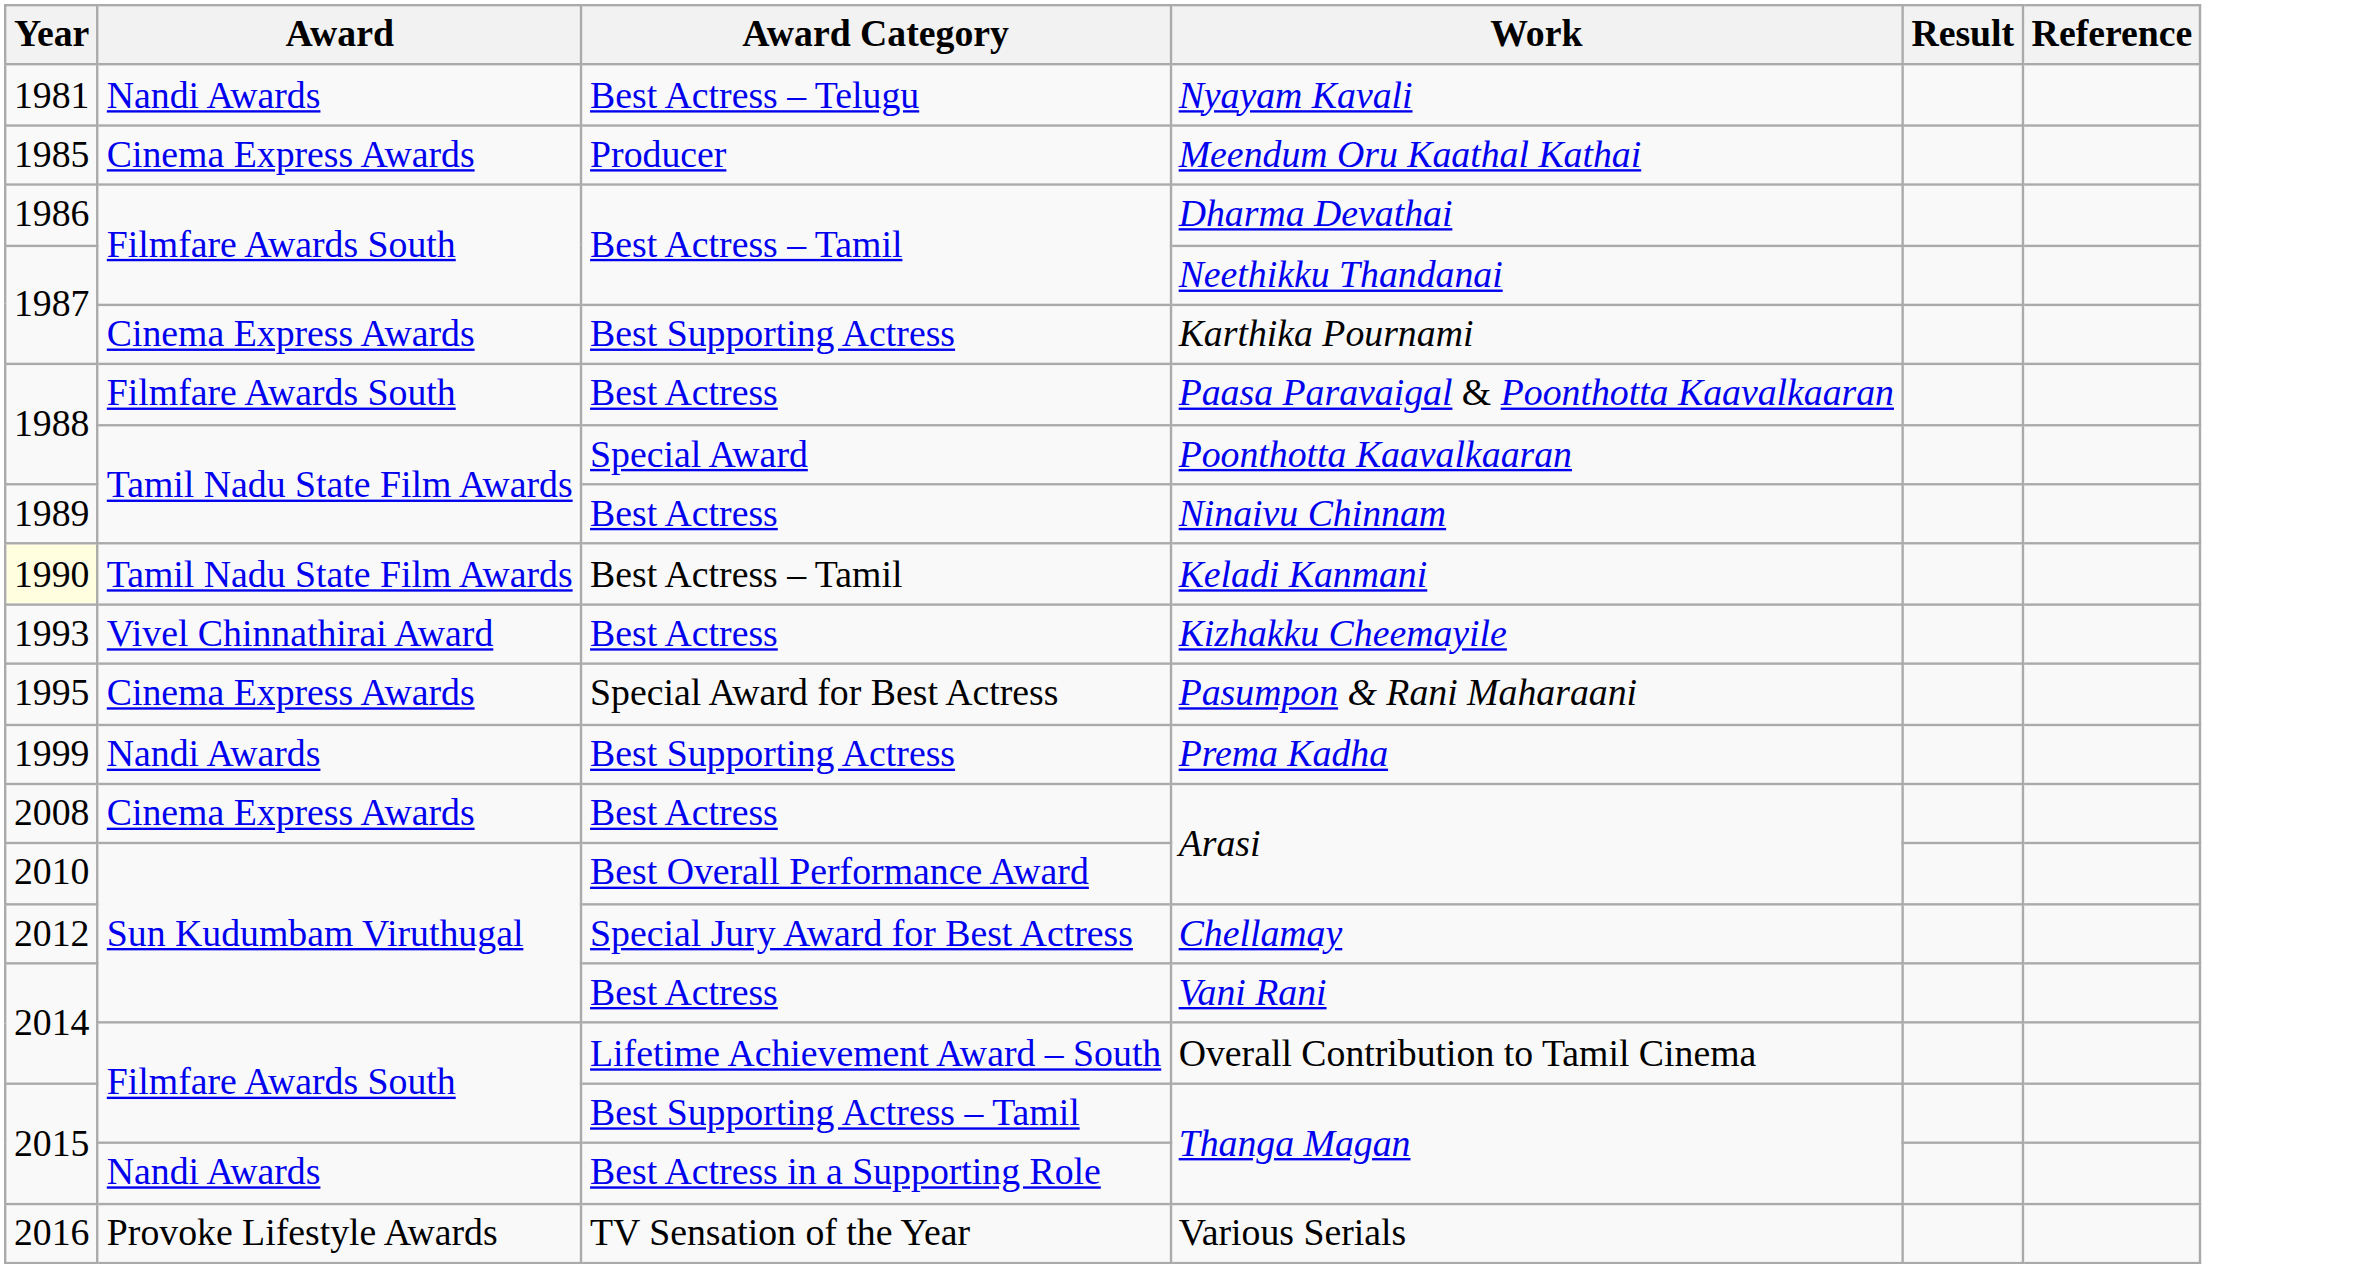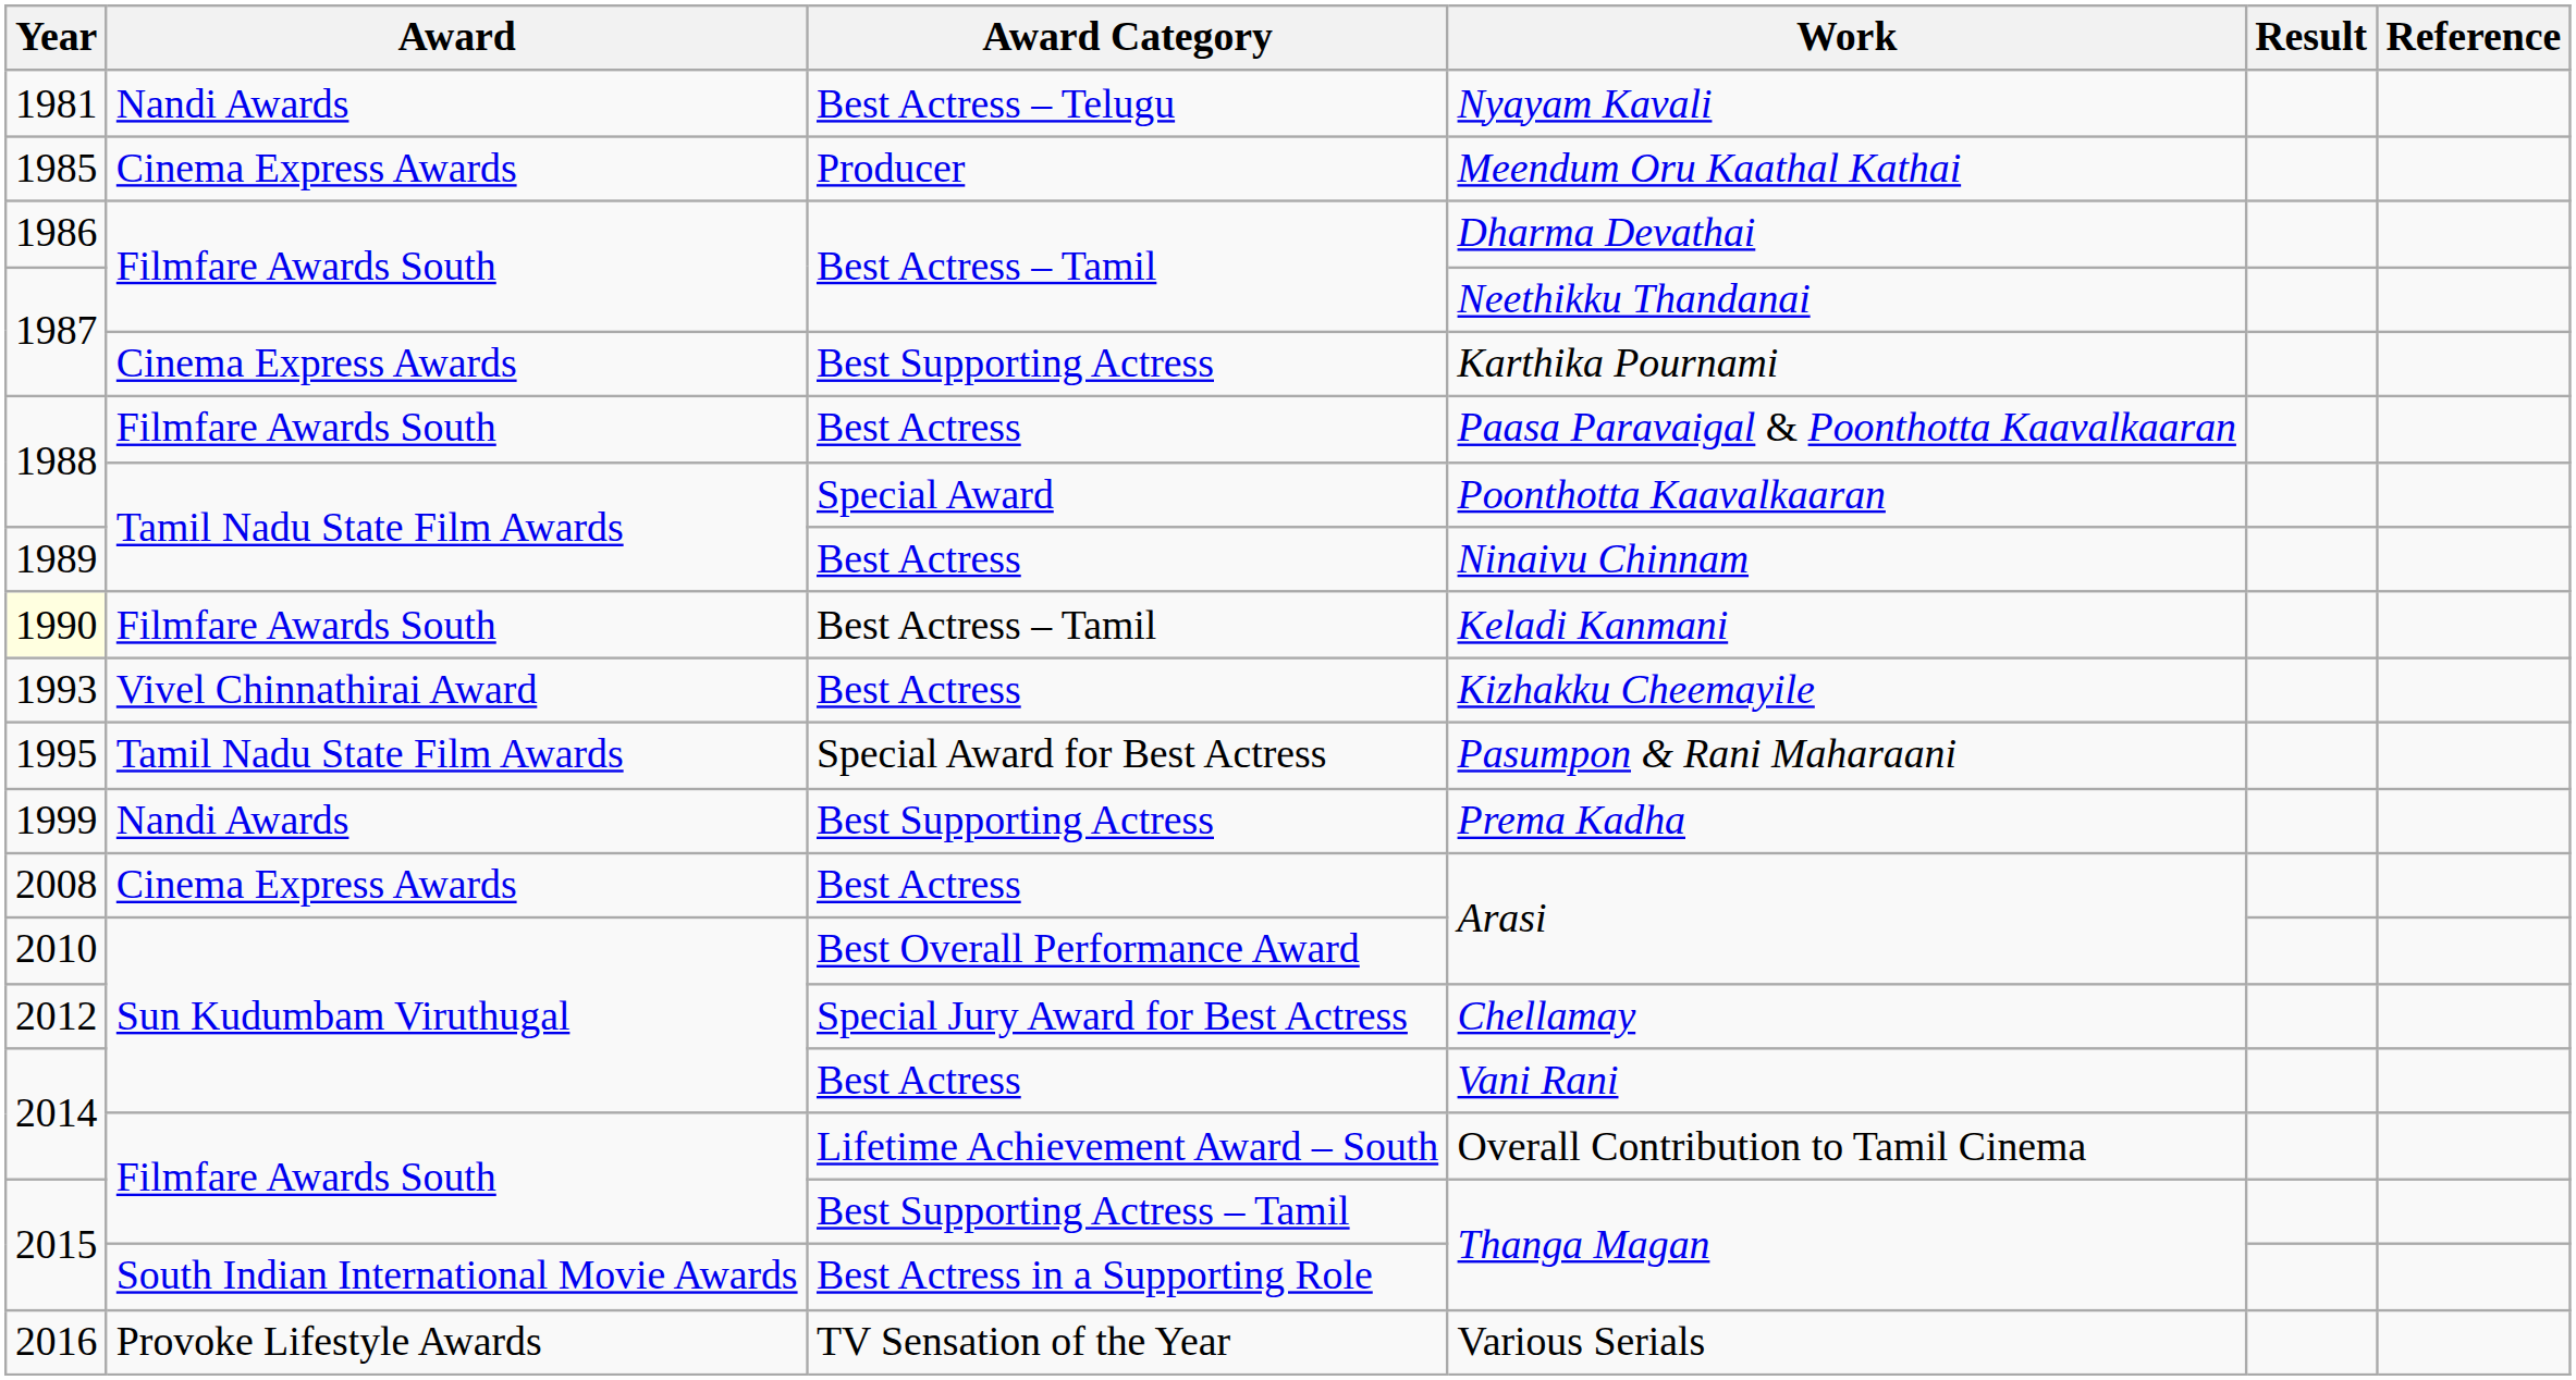Keladi Kanmani | Award: Tamil Nadu State Film Awards -> Filmfare Awards South
Pasumpon & Rani Maharaani | Award: Cinema Express Awards -> Tamil Nadu State Film Awards
Best Actress in a Supporting Role / Thanga Magan | Award: Nandi Awards -> South Indian International Movie Awards
